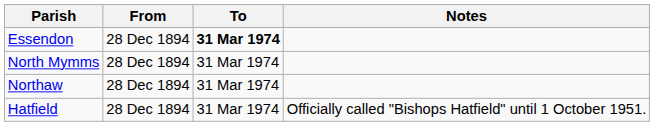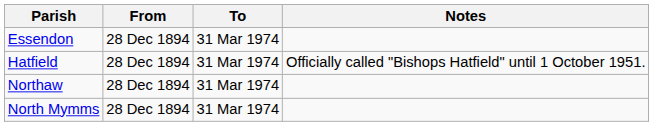Essendon | To: bold -> normal
rows swapped: Hatfield <-> North Mymms
